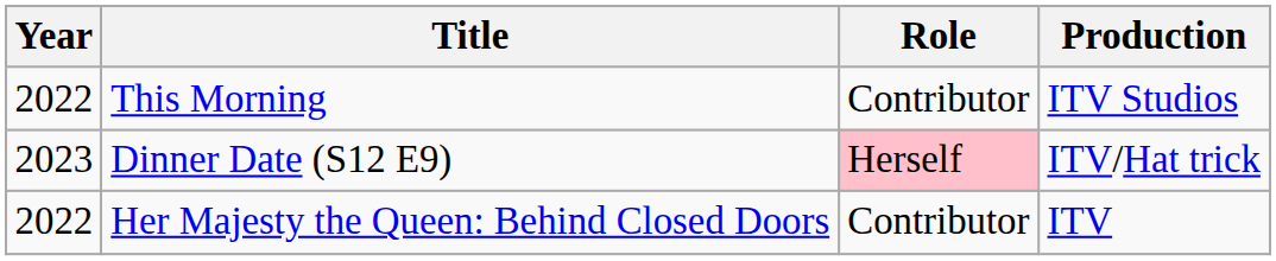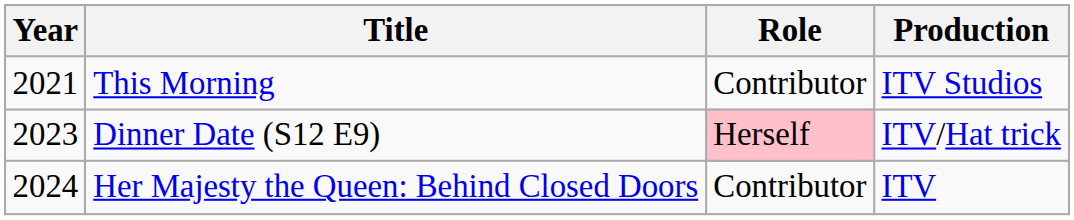This Morning | Year: 2022 -> 2021
Her Majesty the Queen: Behind Closed Doors | Year: 2022 -> 2024
